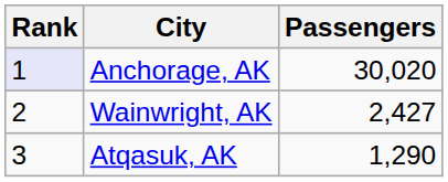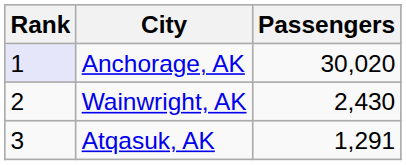Wainwright, AK | Passengers: 2,427 -> 2,430
Atqasuk, AK | Passengers: 1,290 -> 1,291
